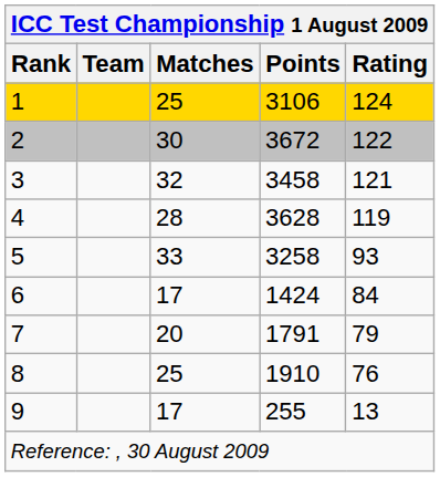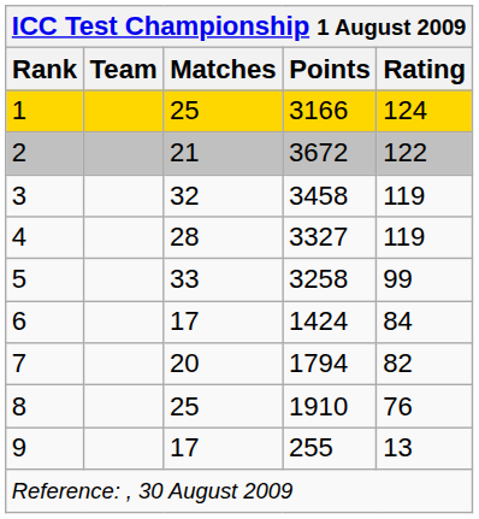1 | Points: 3106 -> 3166
2 | Matches: 30 -> 21
3 | Rating: 121 -> 119
4 | Points: 3628 -> 3327
5 | Rating: 93 -> 99
7 | Points: 1791 -> 1794
7 | Rating: 79 -> 82
